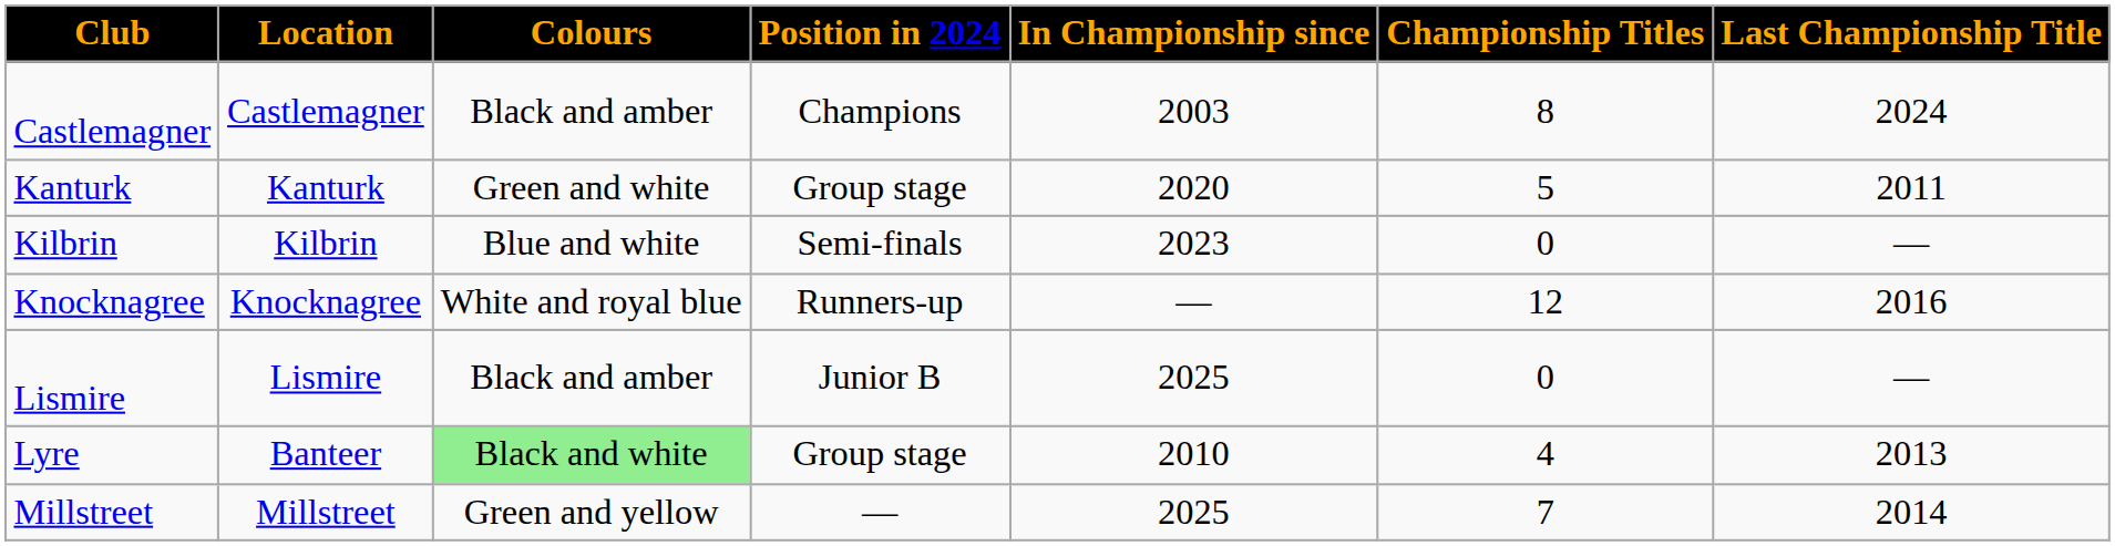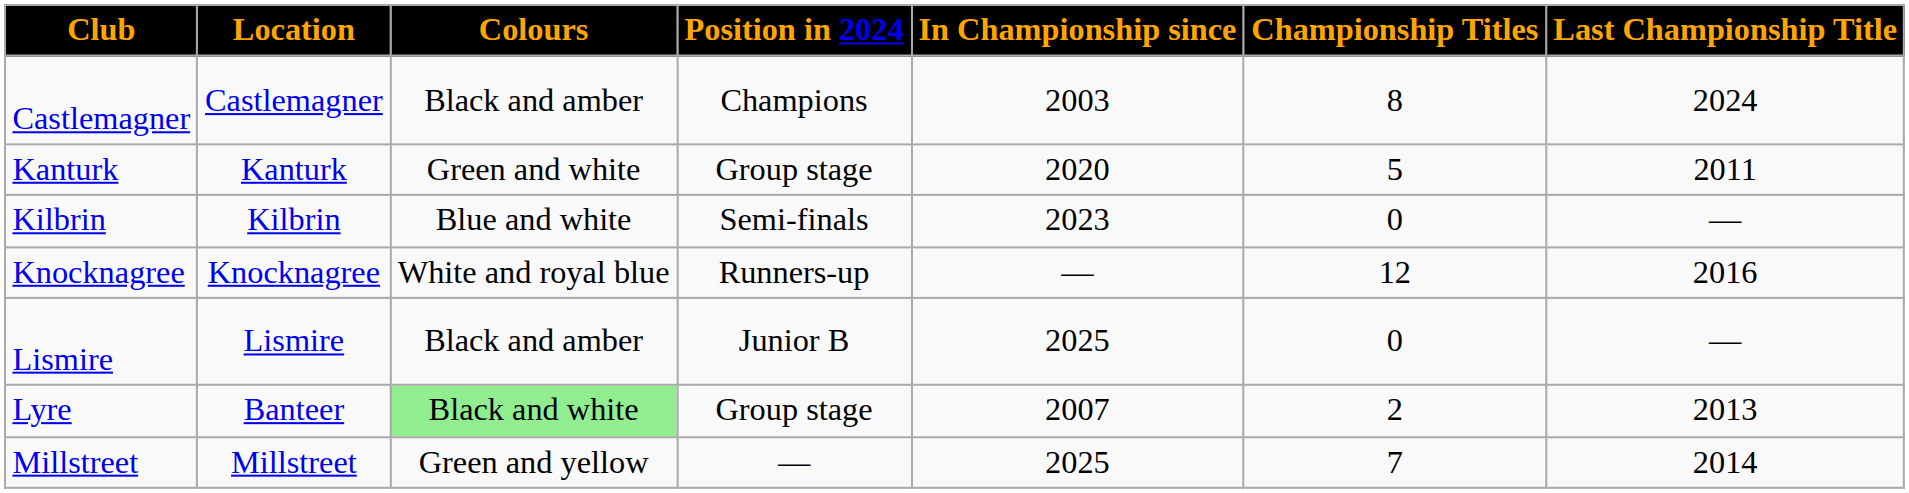Lyre | In Championship since: 2010 -> 2007
Lyre | Championship Titles: 4 -> 2
